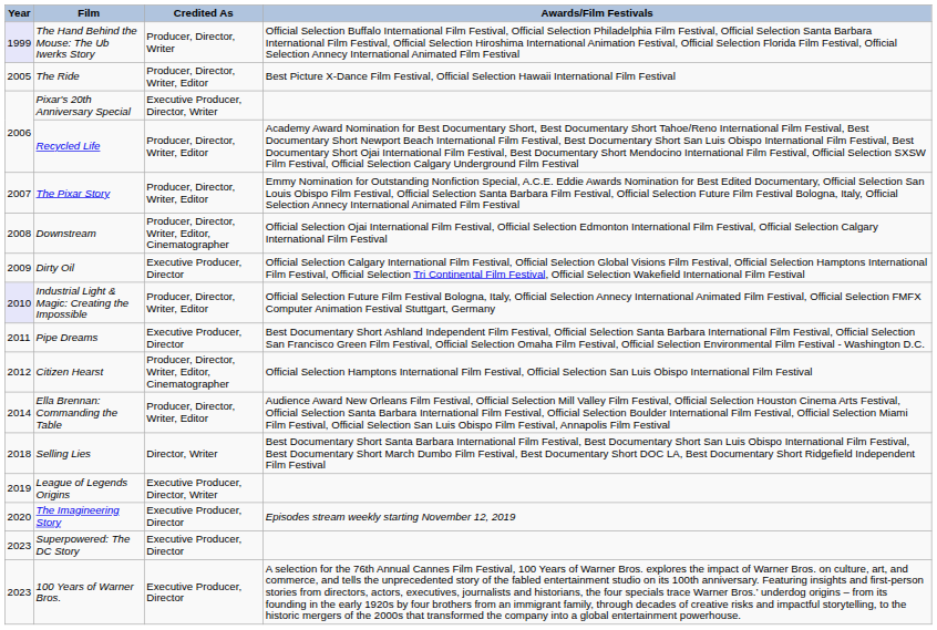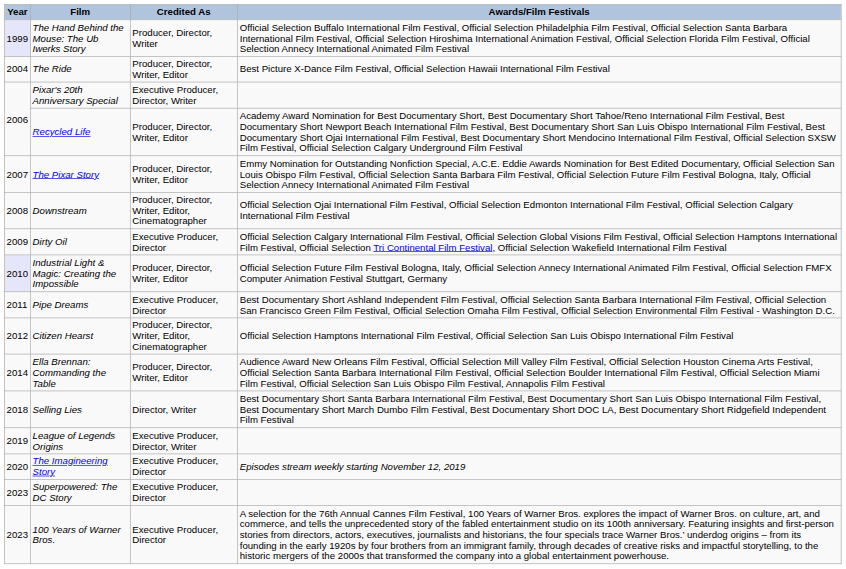The Ride | Year: 2005 -> 2004
